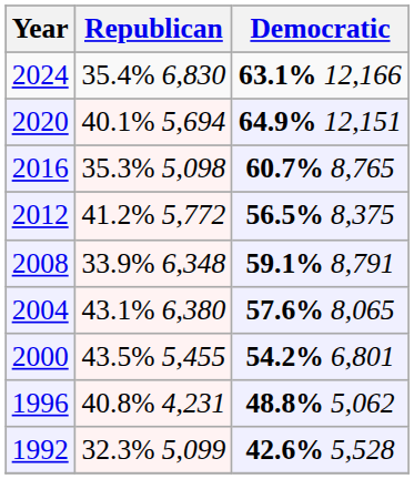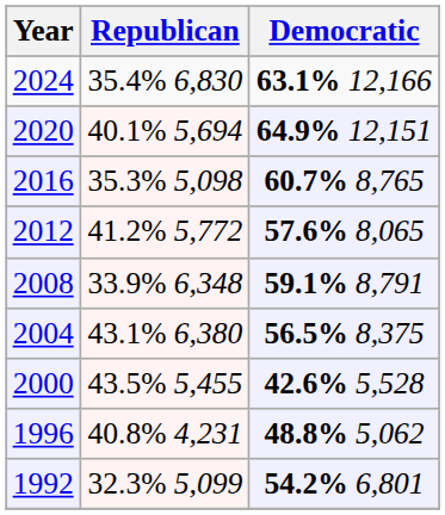2012 | Democratic: 56.5% 8,375 -> 57.6% 8,065
2004 | Democratic: 57.6% 8,065 -> 56.5% 8,375
2000 | Democratic: 54.2% 6,801 -> 42.6% 5,528
1992 | Democratic: 42.6% 5,528 -> 54.2% 6,801
